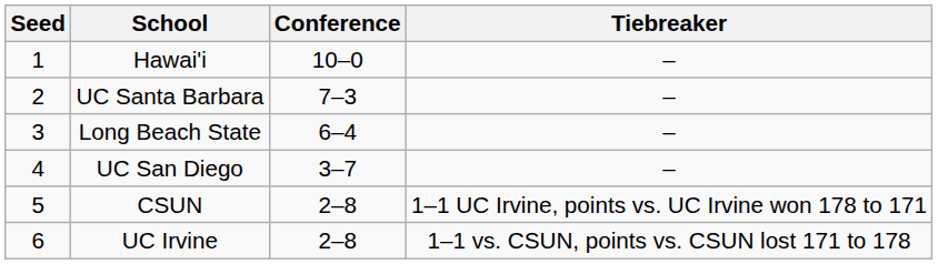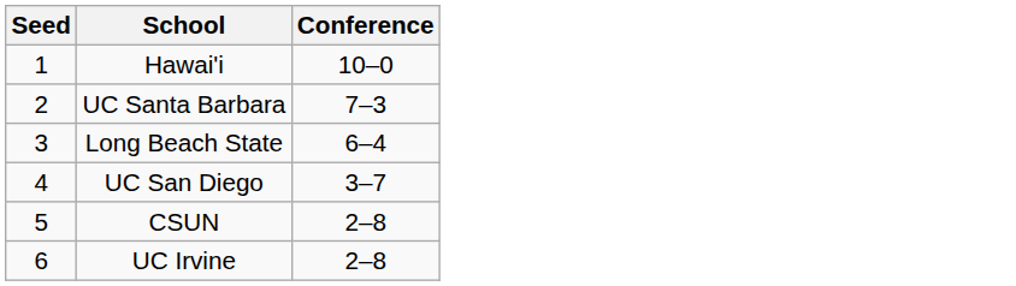- column: Tiebreaker | – | – | – | – | 1–1 UC Irvine, points vs. UC Irvine won 178 to 171 | 1–1 vs. CSUN, points vs. CSUN lost 171 to 178
